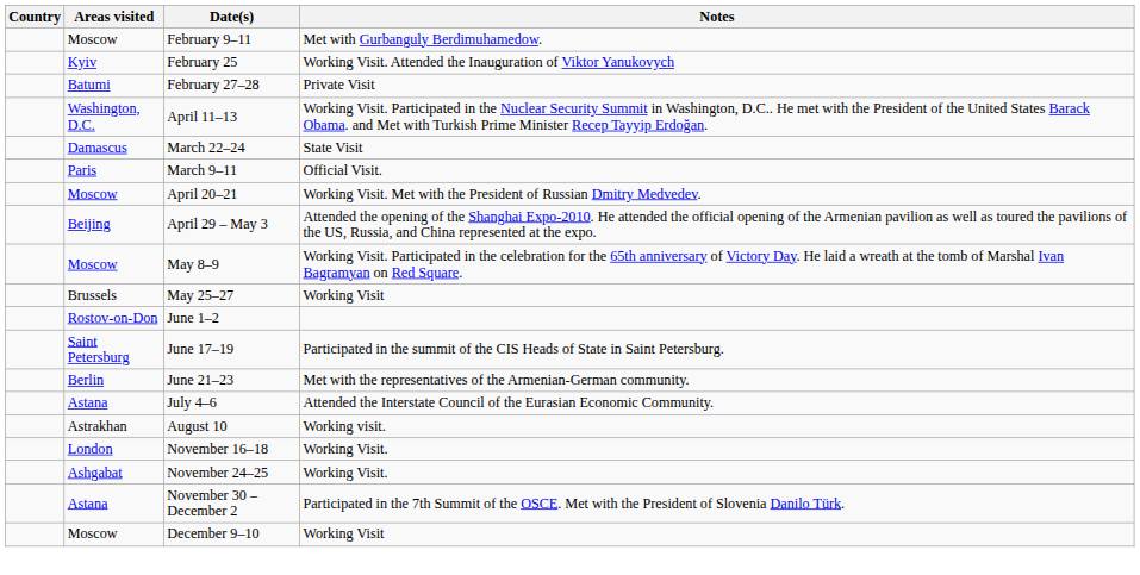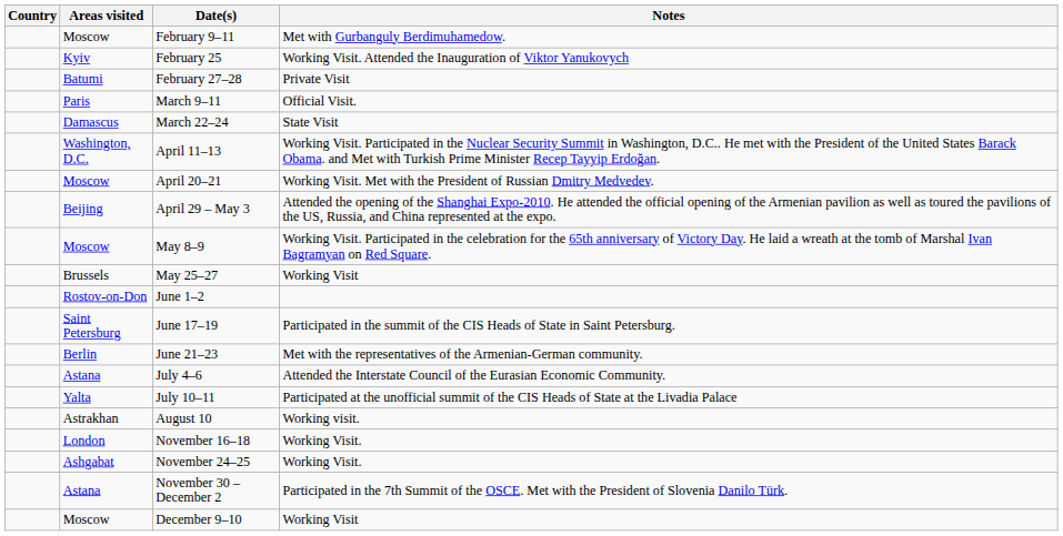rows swapped: March 9–11 <-> April 11–13
+ row: Yalta | July 10–11 | Participated at the unofficial summit of the CIS Heads of State at the Livadia Palace
